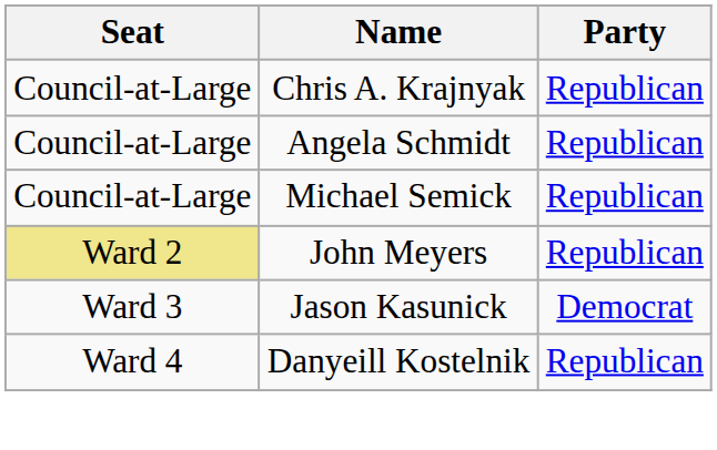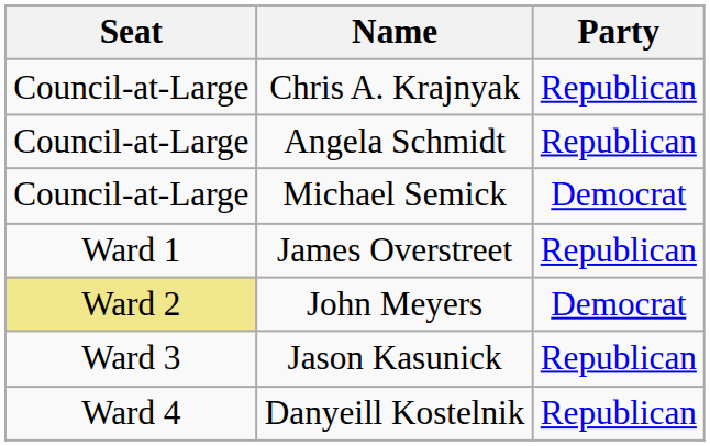Michael Semick | Party: Republican -> Democrat
+ row: Ward 1 | James Overstreet | Republican
John Meyers | Party: Republican -> Democrat
Jason Kasunick | Party: Democrat -> Republican
